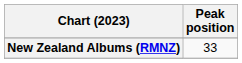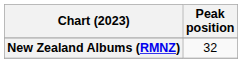New Zealand Albums (RMNZ) | Peak position: 33 -> 32
